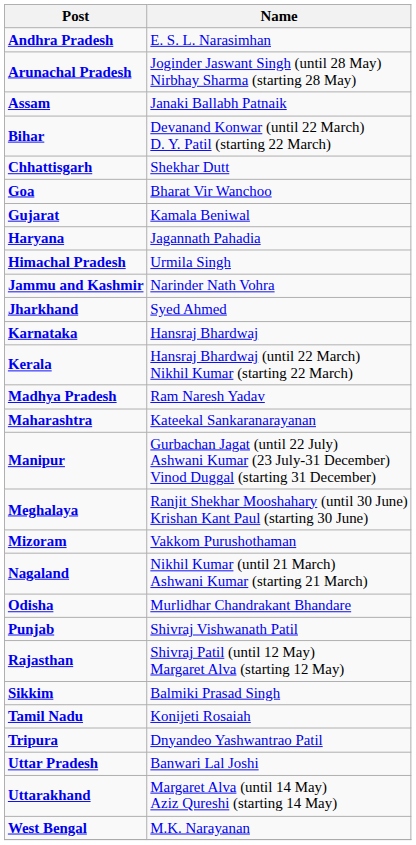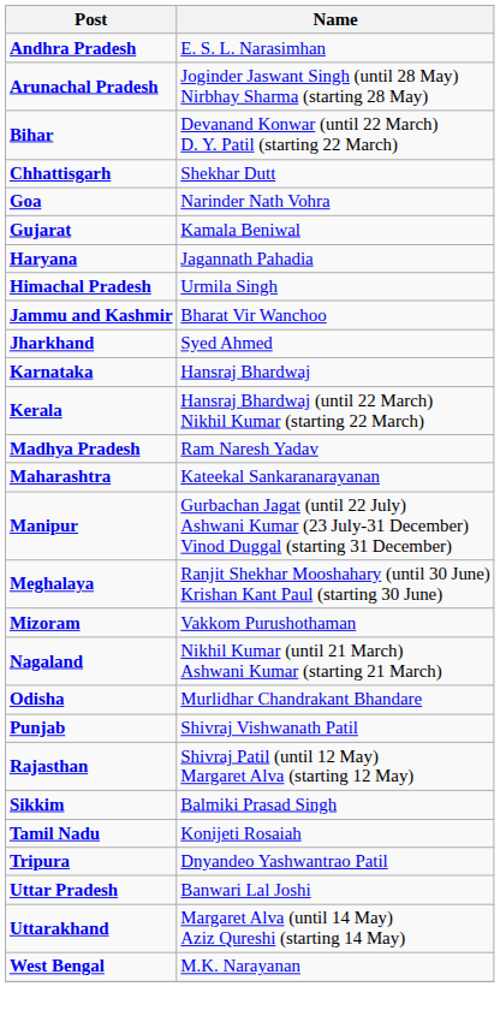- row: Assam | Janaki Ballabh Patnaik
Goa | Name: Bharat Vir Wanchoo -> Narinder Nath Vohra
Jammu and Kashmir | Name: Narinder Nath Vohra -> Bharat Vir Wanchoo
